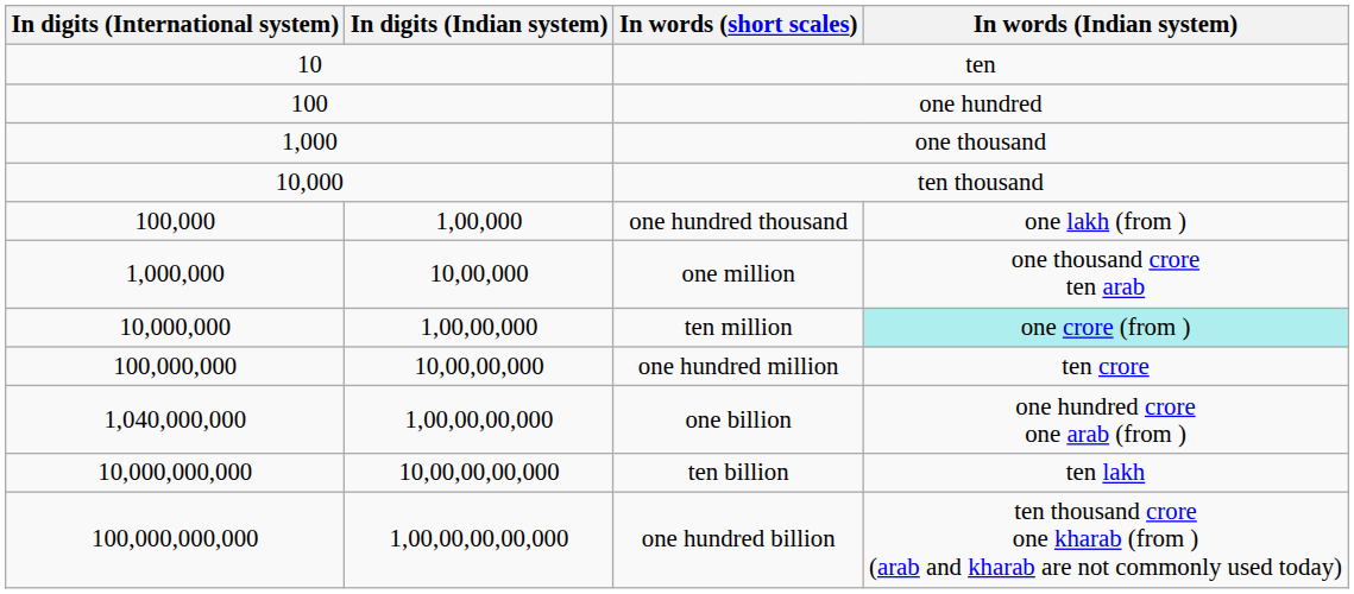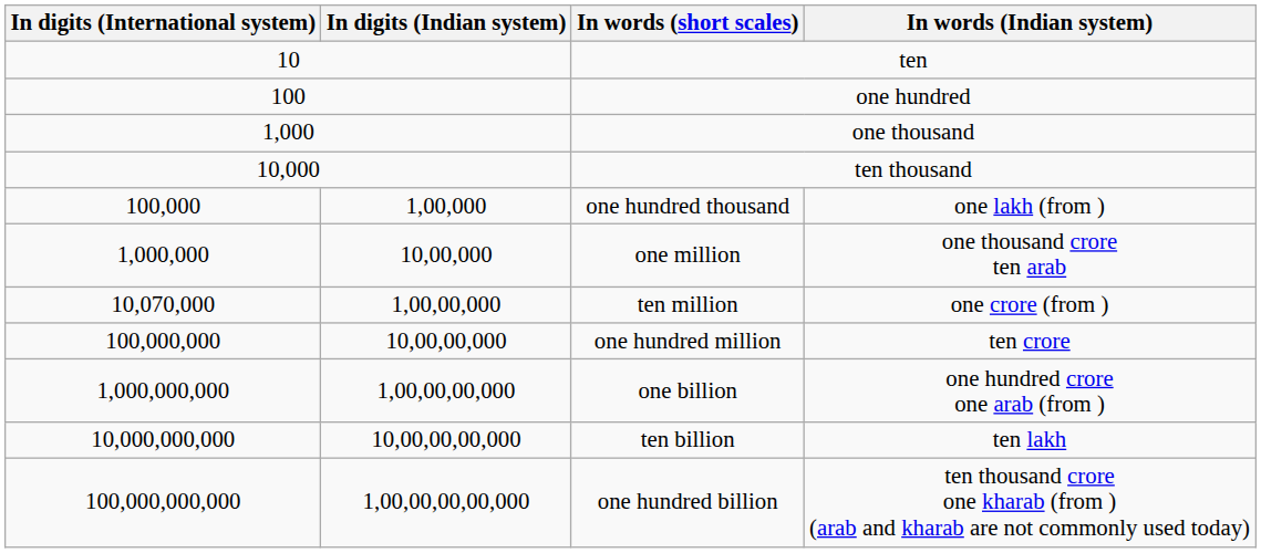ten million | In digits (International system): 10,000,000 -> 10,070,000
ten million | In words (Indian system): paleturquoise background -> no background
one billion | In digits (International system): 1,040,000,000 -> 1,000,000,000
